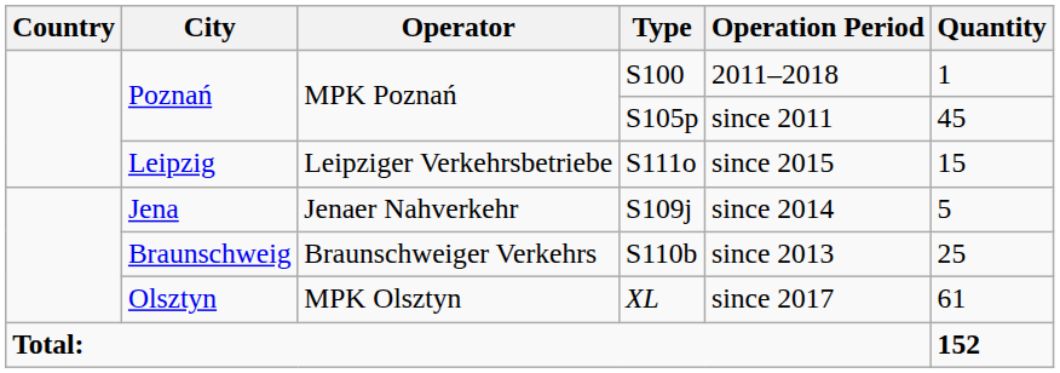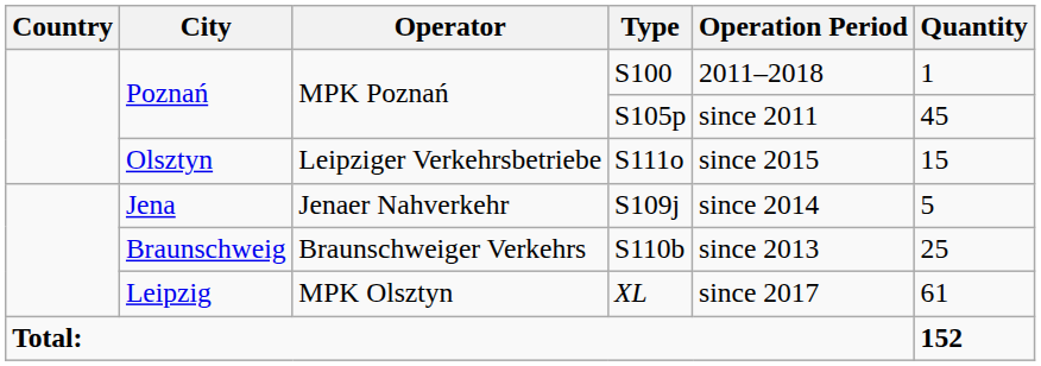S111o | City: Leipzig -> Olsztyn
XL | City: Olsztyn -> Leipzig
